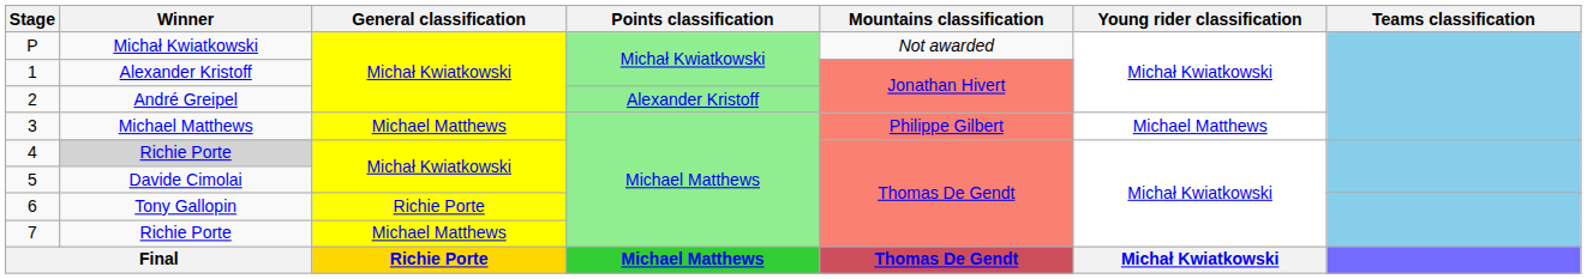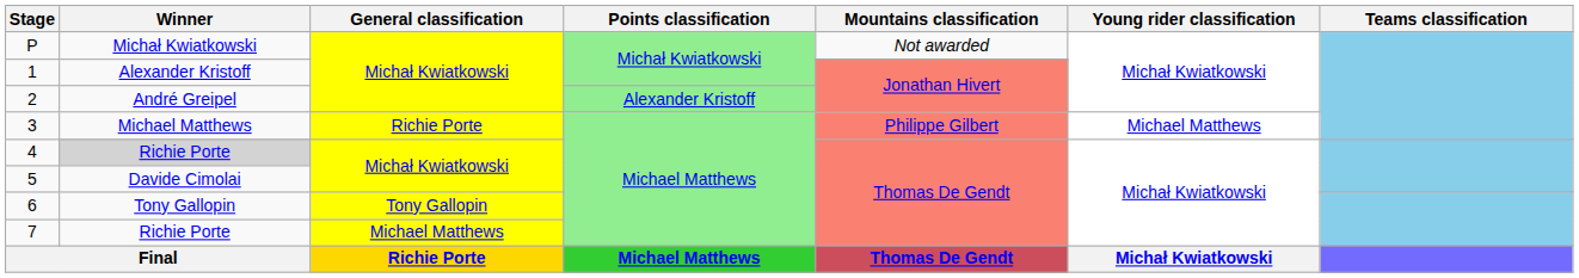3 | General classification: Michael Matthews -> Richie Porte
6 | General classification: Richie Porte -> Tony Gallopin
